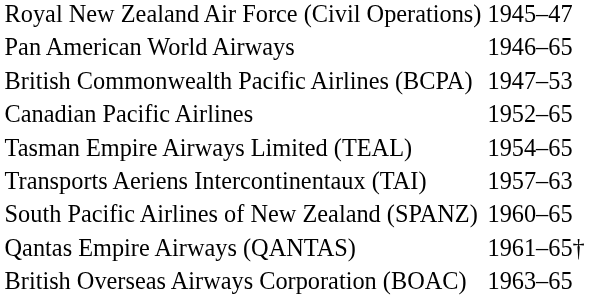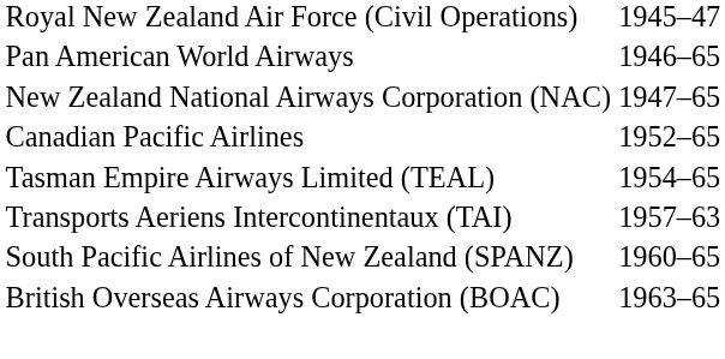- row: British Commonwealth Pacific Airlines (BCPA) | 1947–53
+ row: New Zealand National Airways Corporation (NAC) | 1947–65
- row: Qantas Empire Airways (QANTAS) | 1961–65†
